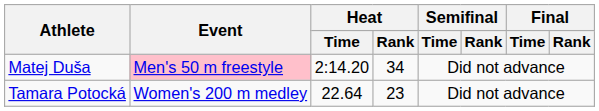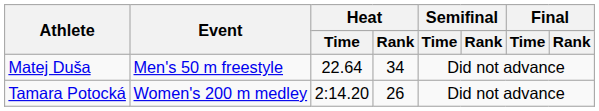Matej Duša | Event: pink background -> no background
Matej Duša | Heat / Time: 2:14.20 -> 22.64
Tamara Potocká | Heat / Time: 22.64 -> 2:14.20
Tamara Potocká | Heat / Rank: 23 -> 26
